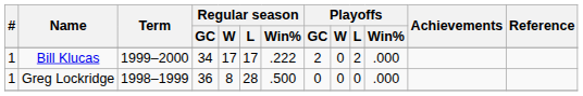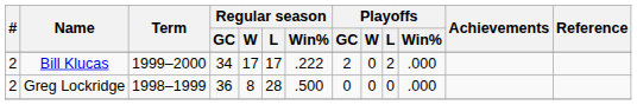Bill Klucas | #: 1 -> 2
Greg Lockridge | #: 1 -> 2
